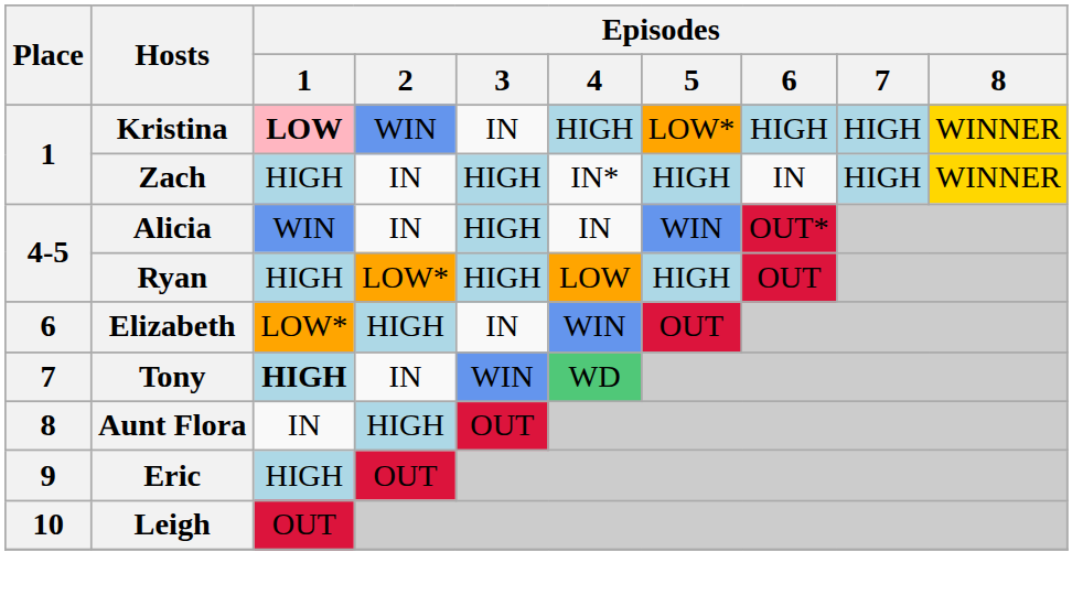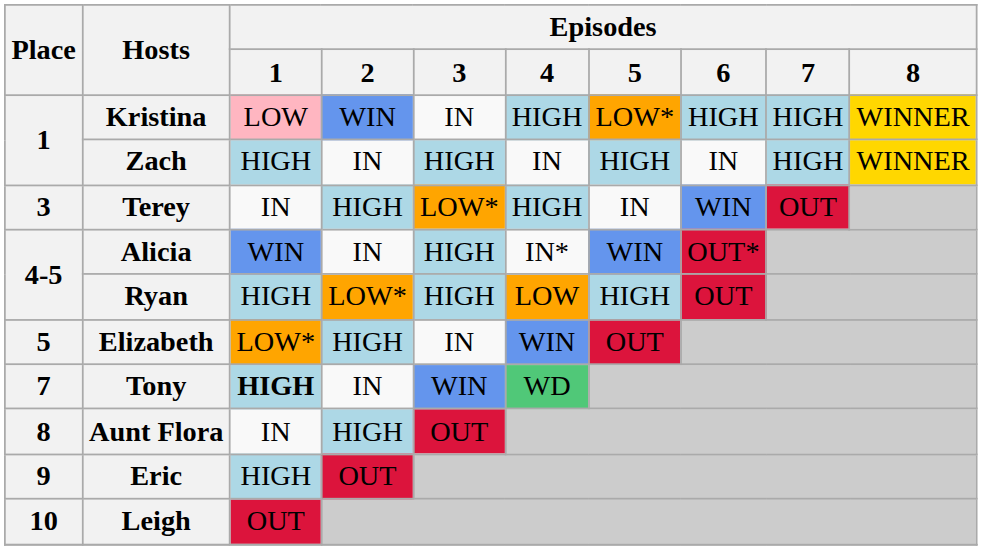Kristina | Episodes / 1: bold -> normal
Zach | Episodes / 4: IN* -> IN
+ row: 3 | Terey | IN | HIGH | LOW* | HIGH | IN | WIN | OUT
Alicia | Episodes / 4: IN -> IN*
Elizabeth | Place: 6 -> 5
